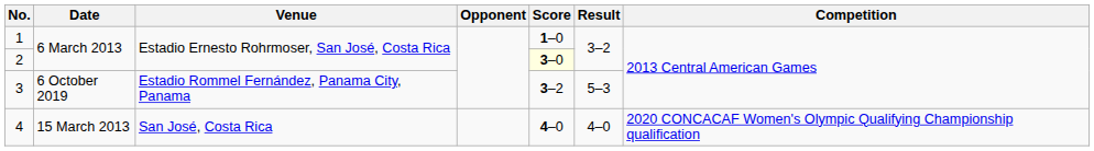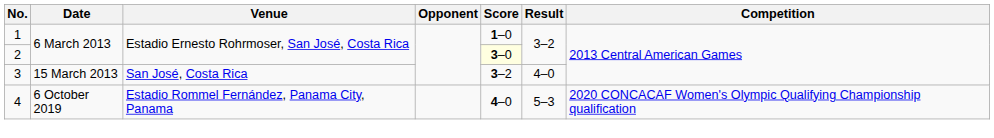3 | Date: 6 October 2019 -> 15 March 2013
3 | Venue: Estadio Rommel Fernández, Panama City, Panama -> San José, Costa Rica
3 | Result: 5–3 -> 4–0
4 | Date: 15 March 2013 -> 6 October 2019
4 | Venue: San José, Costa Rica -> Estadio Rommel Fernández, Panama City, Panama
4 | Result: 4–0 -> 5–3
